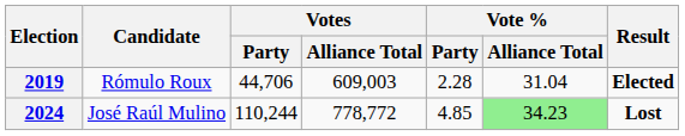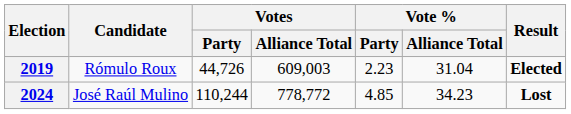2019 | Votes / Party: 44,706 -> 44,726
2019 | Vote % / Party: 2.28 -> 2.23
2024 | Vote % / Alliance Total: lightgreen background -> no background
